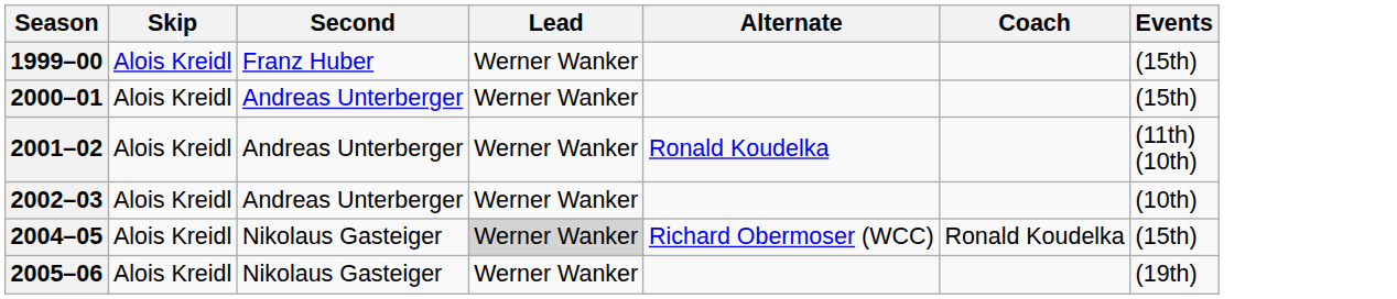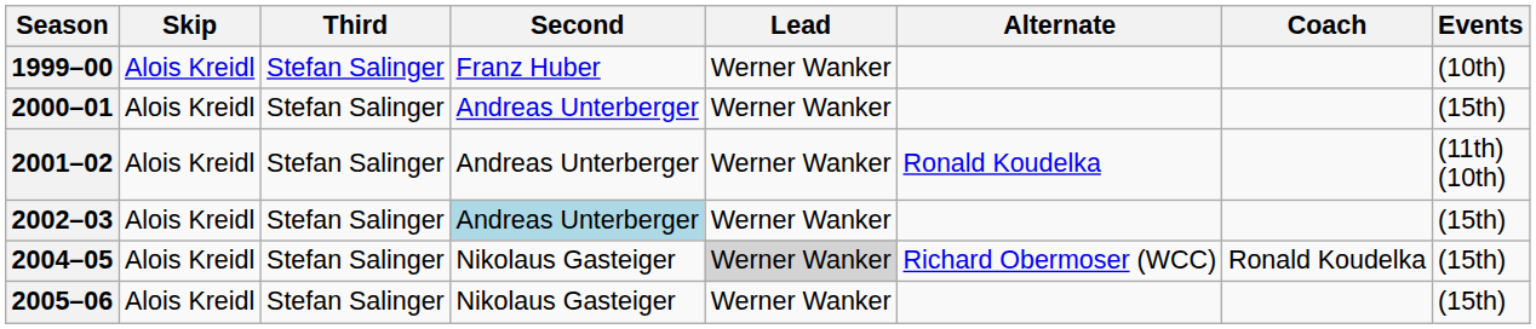+ column: Third | Stefan Salinger | Stefan Salinger | Stefan Salinger | Stefan Salinger | Stefan Salinger | Stefan Salinger
1999–00 | Events: (15th) -> (10th)
2002–03 | Second: no background -> lightblue background
2002–03 | Events: (10th) -> (15th)
2005–06 | Events: (19th) -> (15th)
